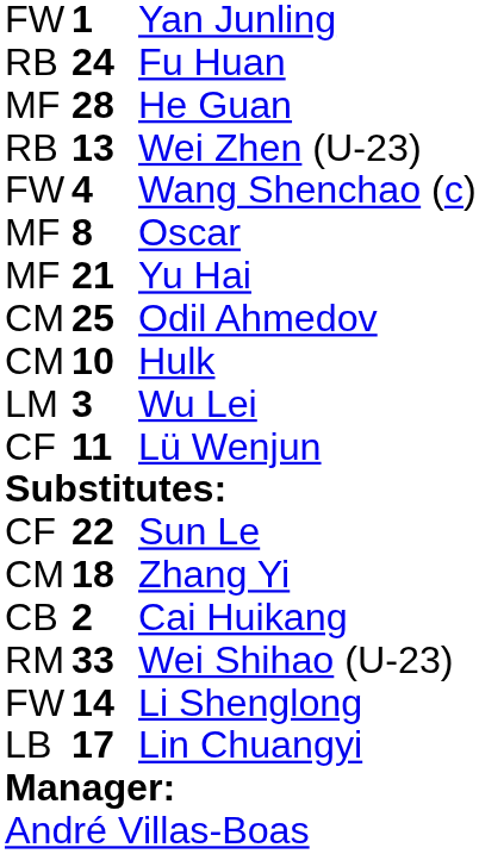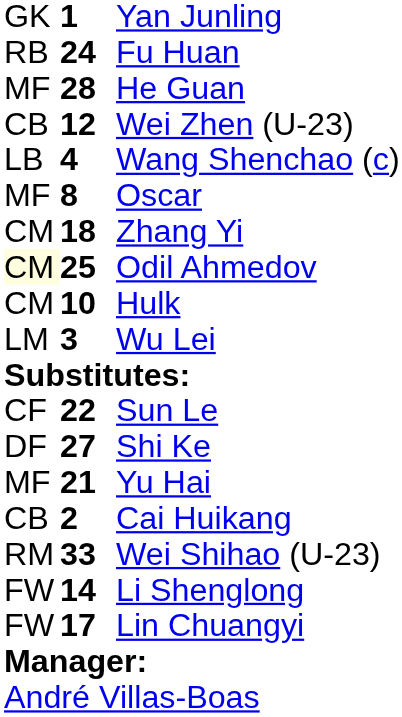Yan Junling | column 1: FW -> GK
Wei Zhen (U-23) | column 1: RB -> CB
Wei Zhen (U-23) | column 2: 13 -> 12
Wang Shenchao (c) | column 1: FW -> LB
rows swapped: Zhang Yi <-> Yu Hai
Odil Ahmedov | column 1: no background -> lightyellow background
- row: CF | 11 | Lü Wenjun
+ row: DF | 27 | Shi Ke
Lin Chuangyi | column 1: LB -> FW
